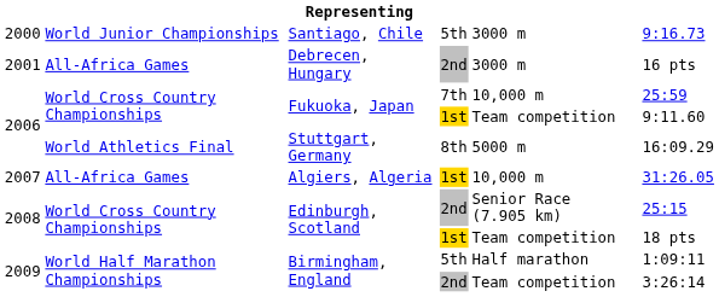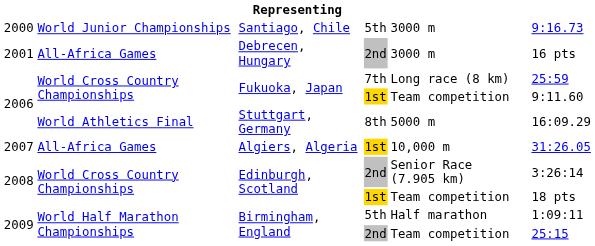Fukuoka, Japan / 7th | column 5: 10,000 m -> Long race (8 km)
Edinburgh, Scotland / 2nd | column 6: 25:15 -> 3:26:14
Birmingham, England / 2nd | column 6: 3:26:14 -> 25:15
